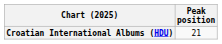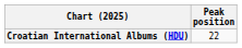Croatian International Albums (HDU) | Peak position: 21 -> 22
